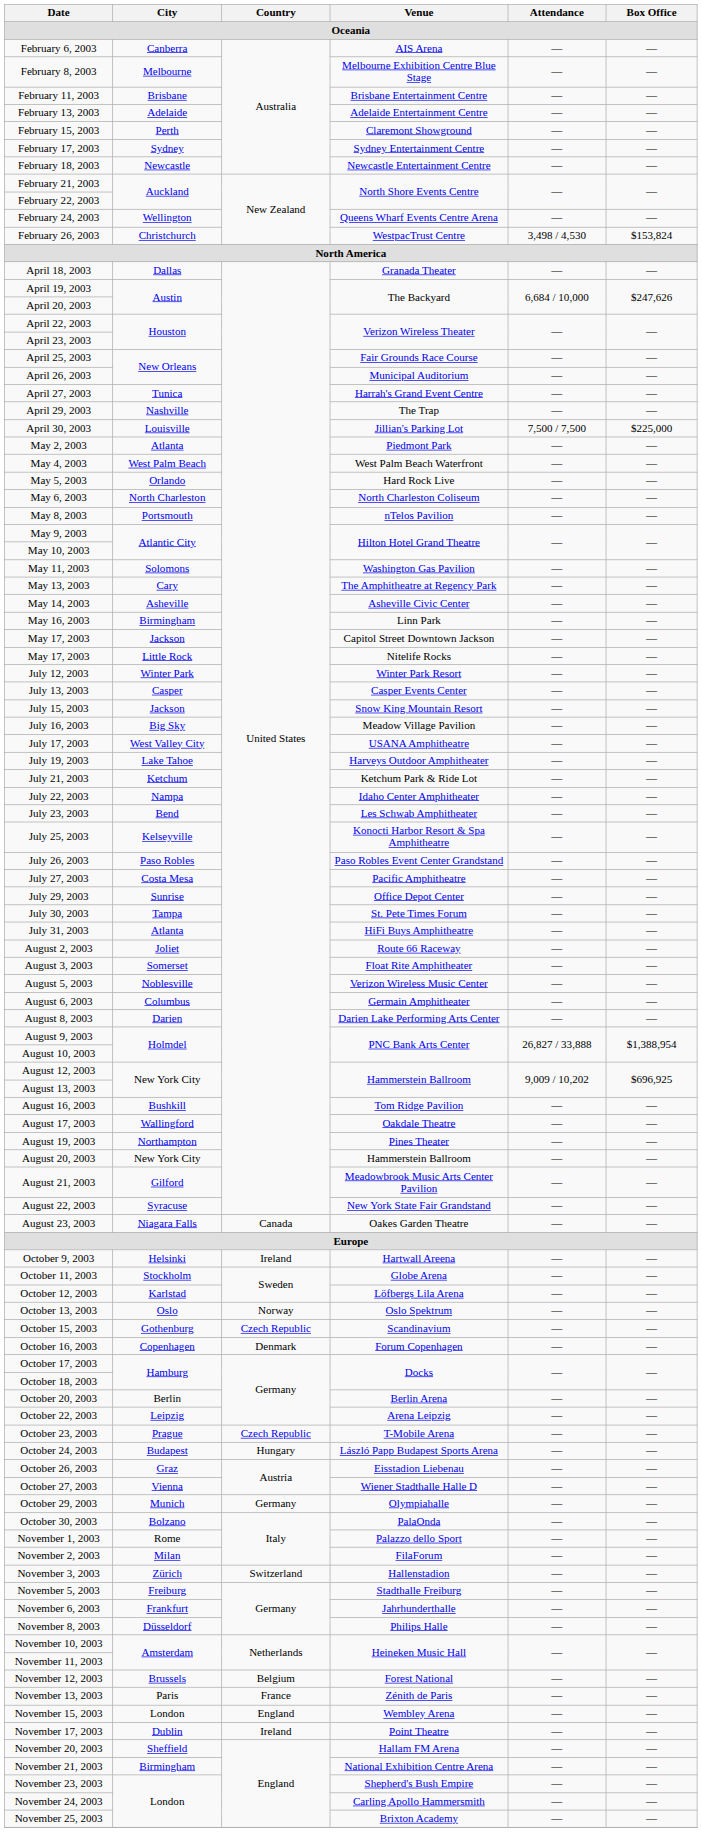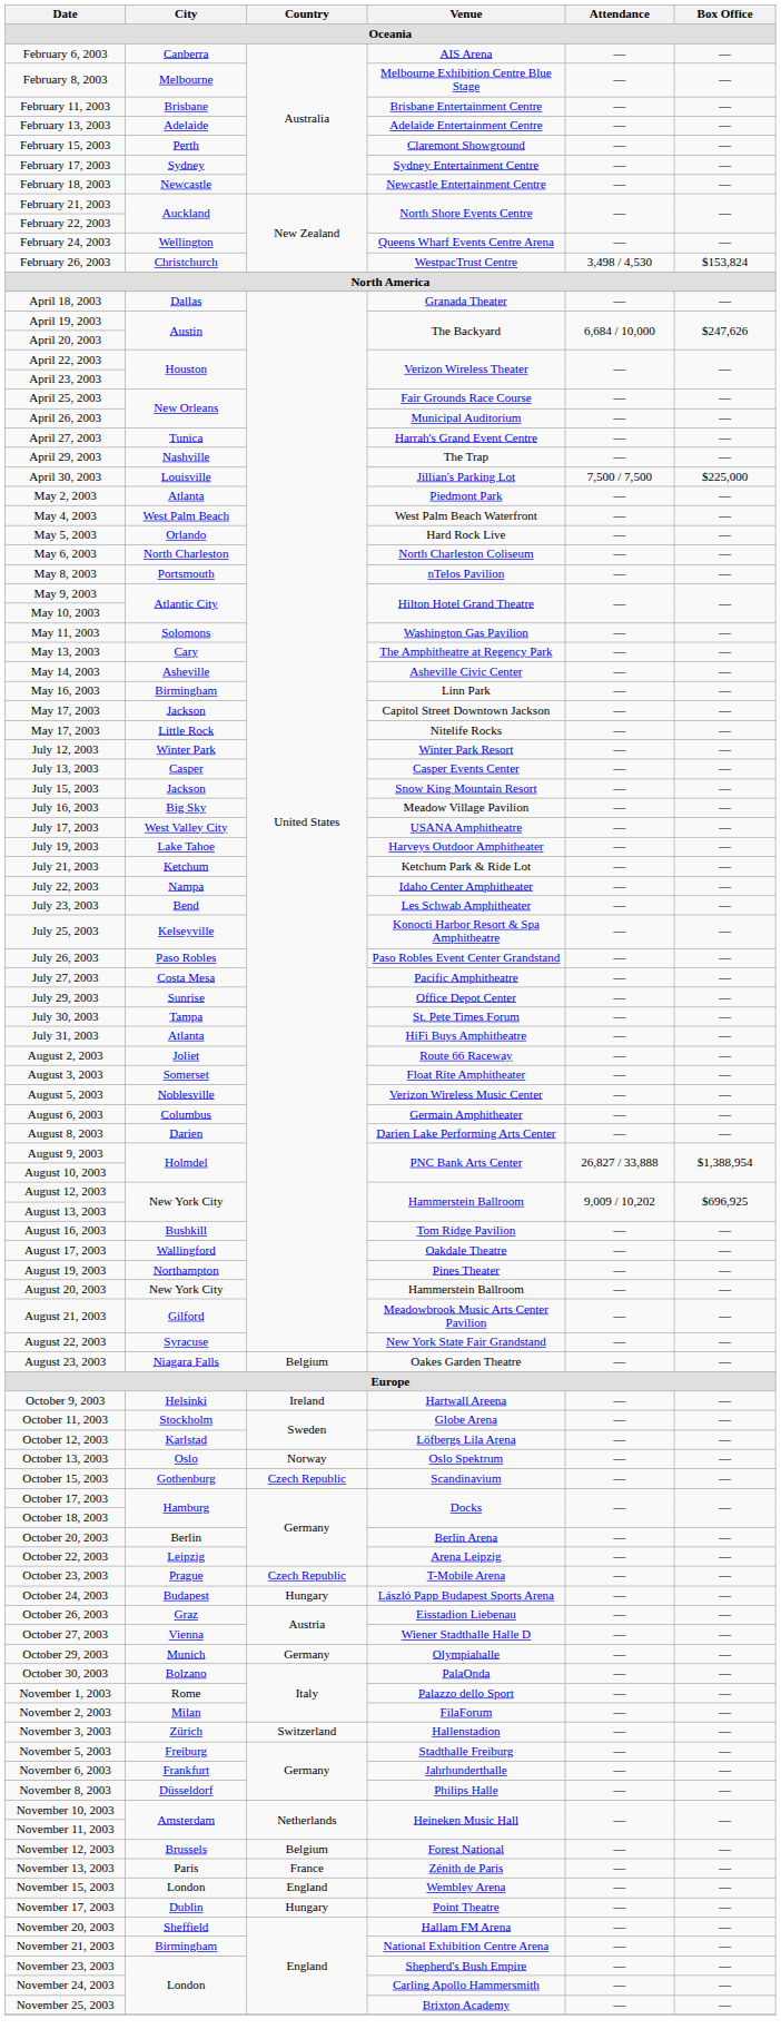August 23, 2003 | Country: Canada -> Belgium
- row: October 16, 2003 | Copenhagen | Denmark | Forum Copenhagen | — | —
November 17, 2003 | Country: Ireland -> Hungary
